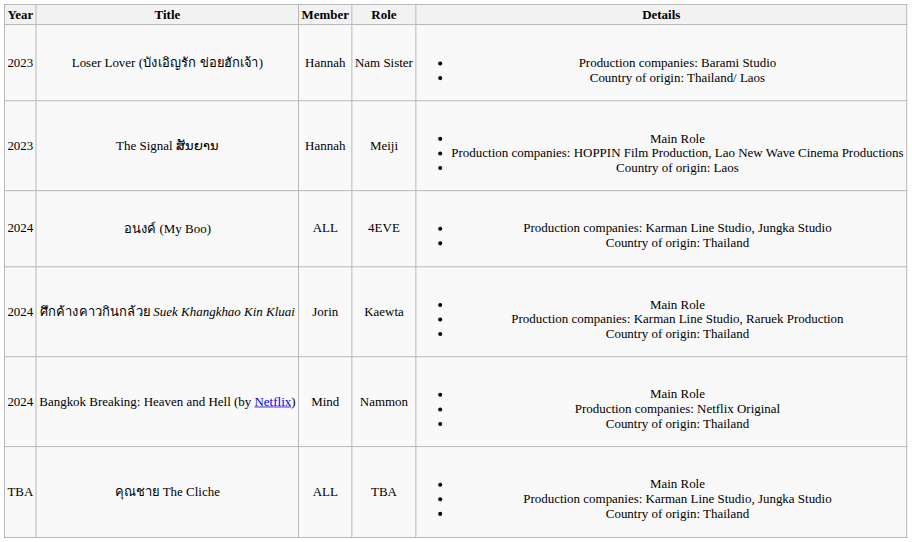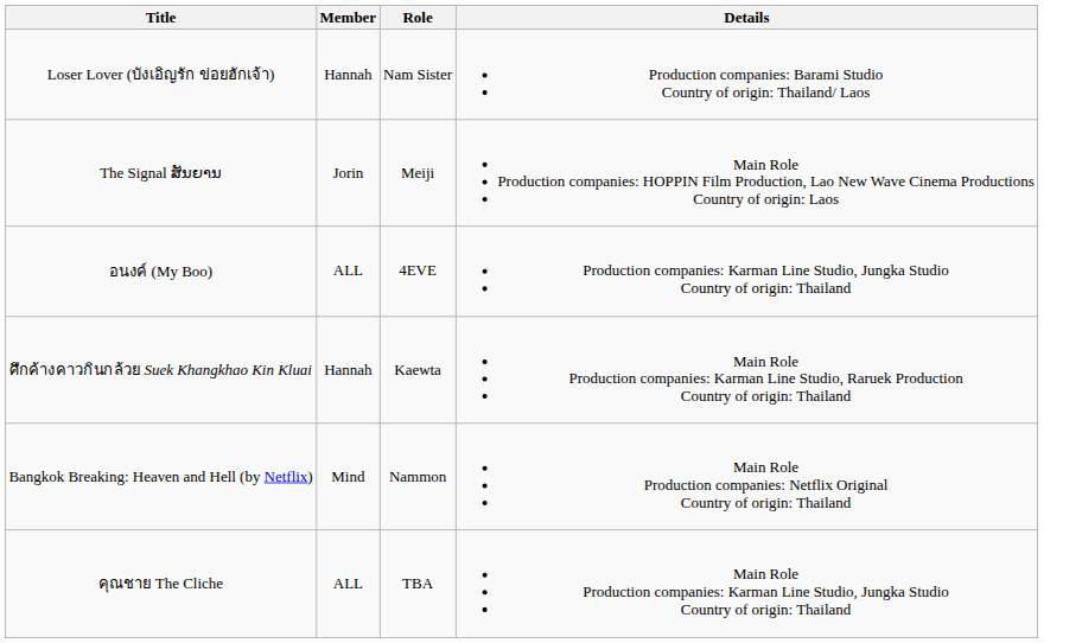- column: Year | 2023 | 2023 | 2024 | 2024 | 2024 | TBA
The Signal ສັນຍານ | Member: Hannah -> Jorin
ศึกค้างคาวกินกล้วย Suek Khangkhao Kin Kluai | Member: Jorin -> Hannah
